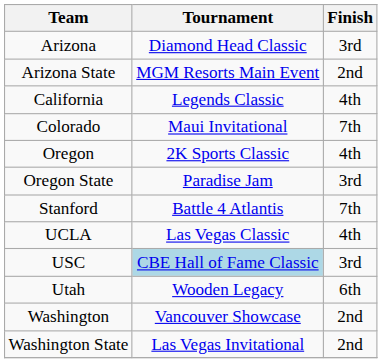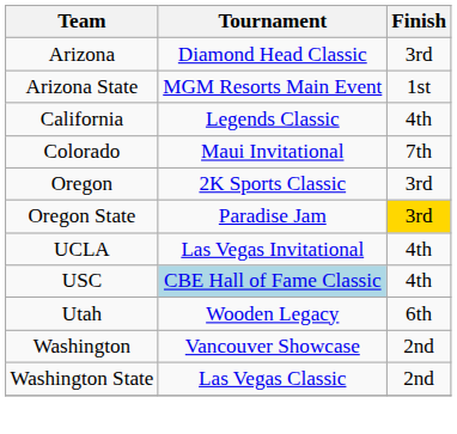Arizona State | Finish: 2nd -> 1st
Oregon | Finish: 4th -> 3rd
Oregon State | Finish: no background -> gold background
- row: Stanford | Battle 4 Atlantis | 7th
UCLA | Tournament: Las Vegas Classic -> Las Vegas Invitational
USC | Finish: 3rd -> 4th
Washington State | Tournament: Las Vegas Invitational -> Las Vegas Classic
